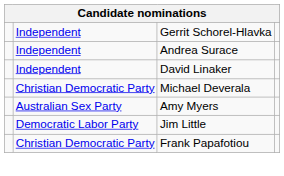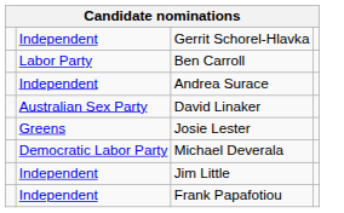+ row: Labor Party | Ben Carroll
David Linaker | column 2: Independent -> Australian Sex Party
+ row: Greens | Josie Lester
Michael Deverala | column 2: Christian Democratic Party -> Democratic Labor Party
- row: Australian Sex Party | Amy Myers
Jim Little | column 2: Democratic Labor Party -> Independent
Frank Papafotiou | column 2: Christian Democratic Party -> Independent
